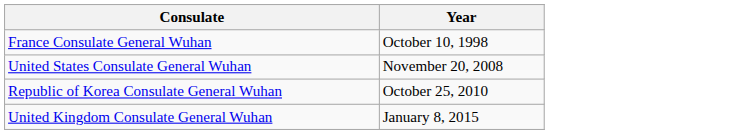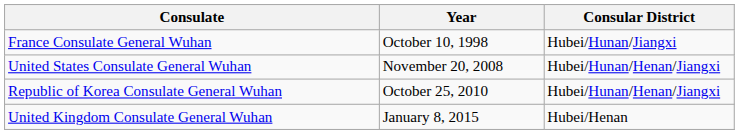+ column: Consular District | Hubei/Hunan/Jiangxi | Hubei/Hunan/Henan/Jiangxi | Hubei/Hunan/Henan/Jiangxi | Hubei/Henan
